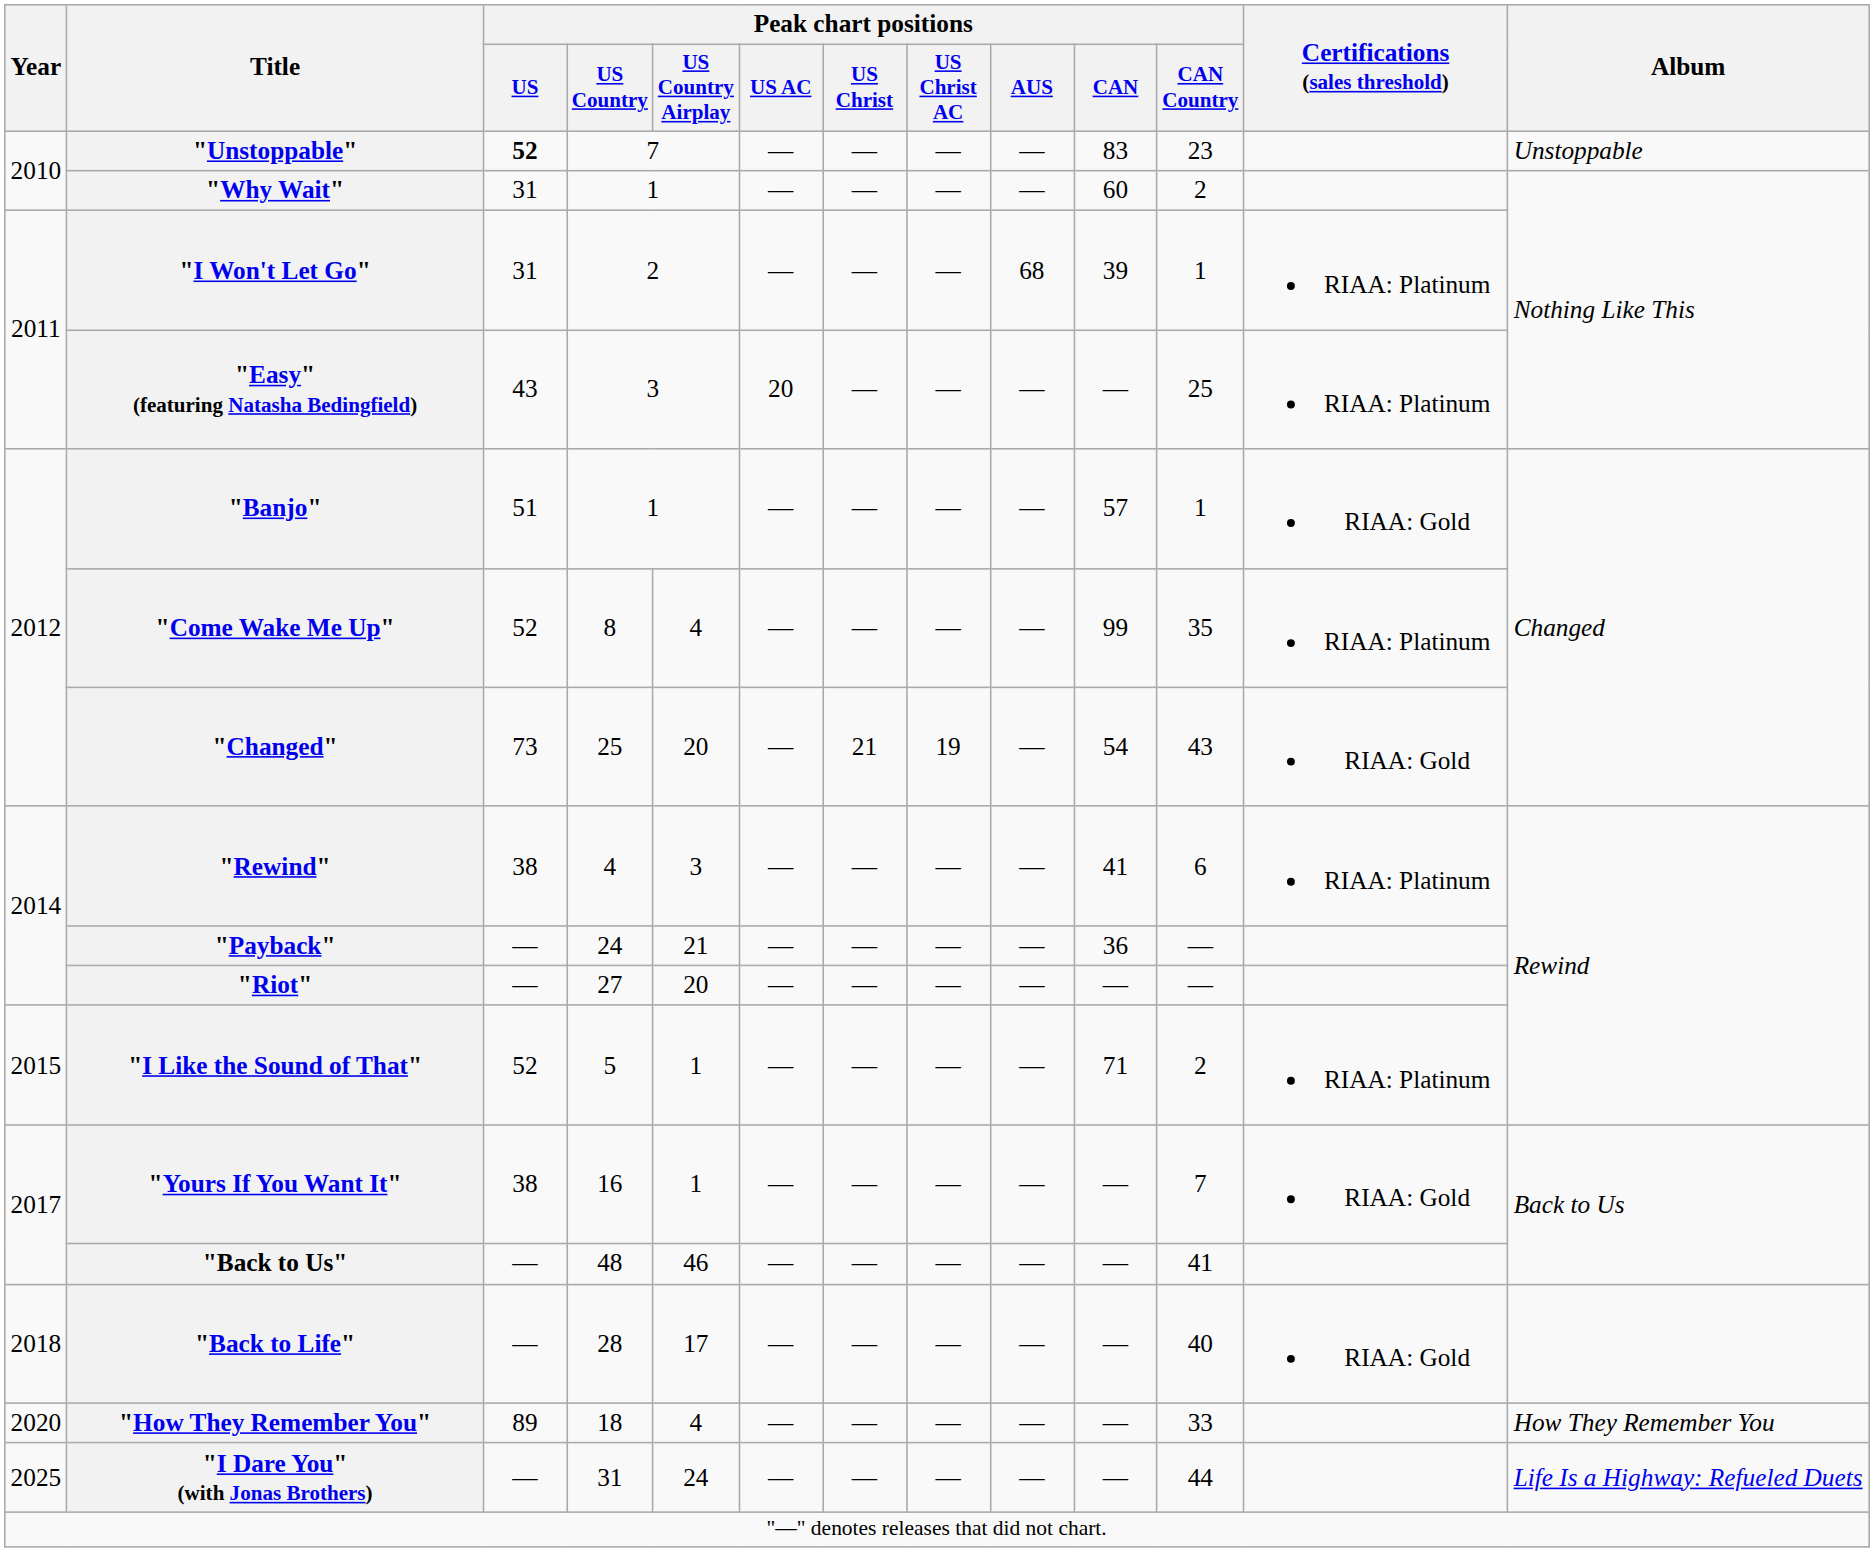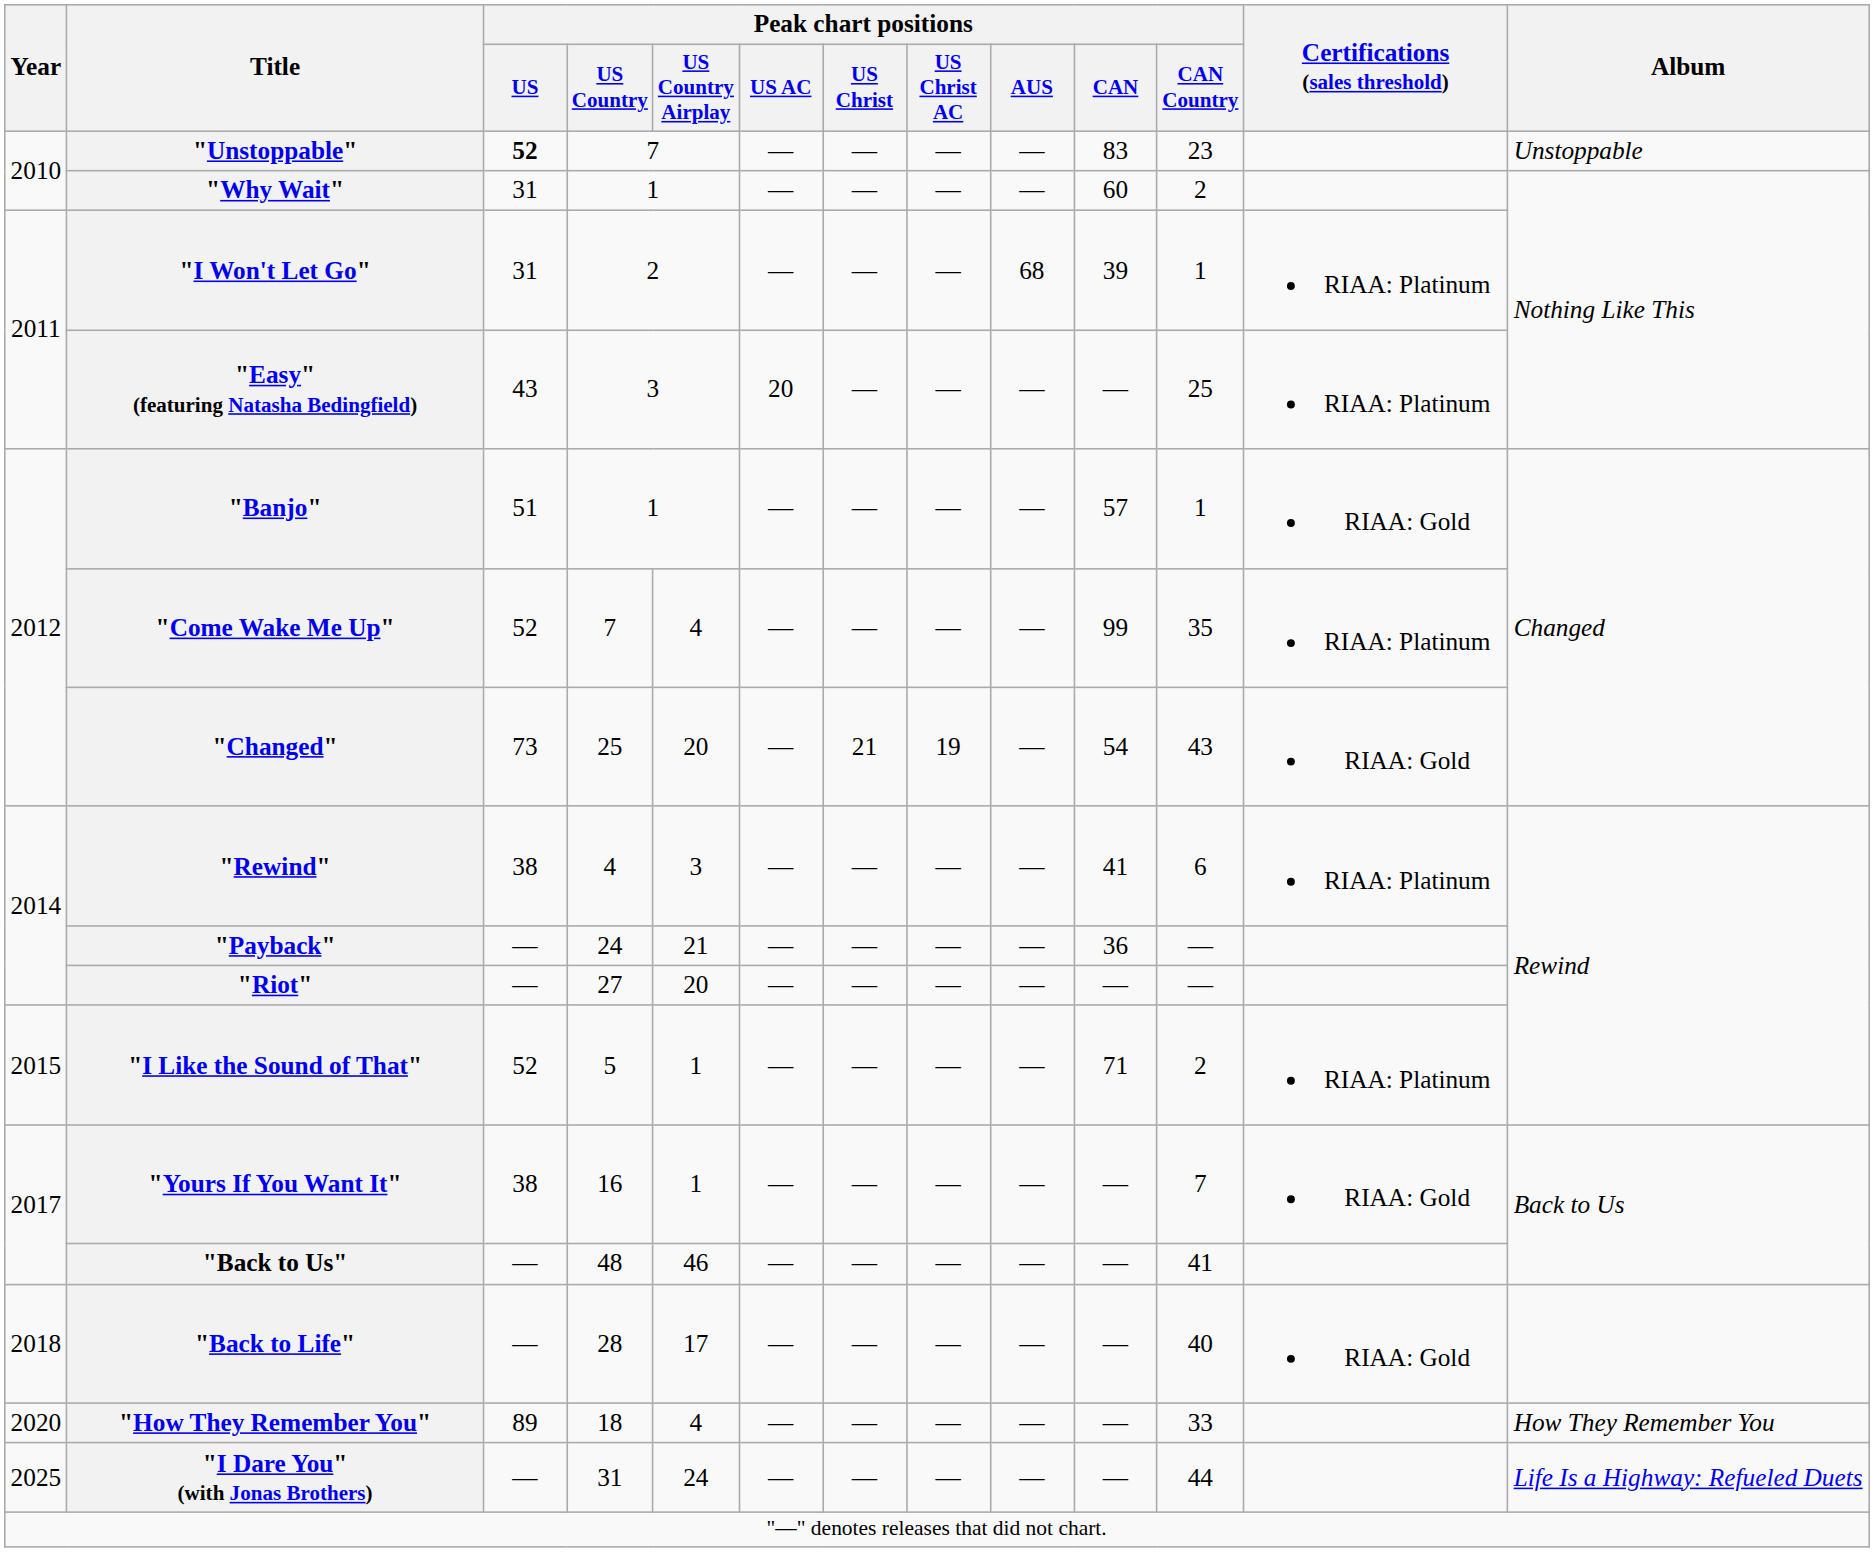"Come Wake Me Up" | Peak chart positions / US Country: 8 -> 7
